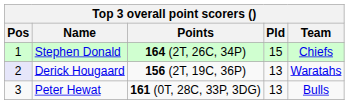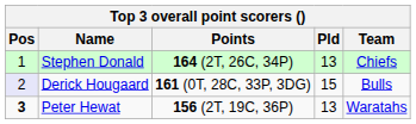Stephen Donald | Pld: 15 -> 13
Derick Hougaard | Points: 156 (2T, 19C, 36P) -> 161 (0T, 28C, 33P, 3DG)
Derick Hougaard | Pld: 13 -> 15
Derick Hougaard | Team: Waratahs -> Bulls
Peter Hewat | Pos: normal -> bold
Peter Hewat | Points: 161 (0T, 28C, 33P, 3DG) -> 156 (2T, 19C, 36P)
Peter Hewat | Team: Bulls -> Waratahs
